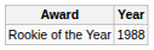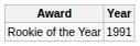Rookie of the Year | Year: 1988 -> 1991
